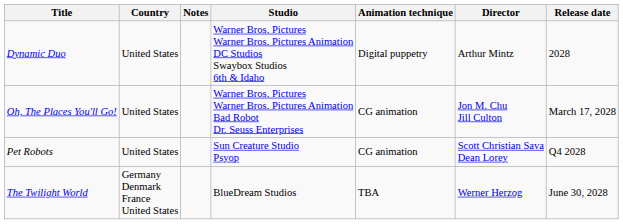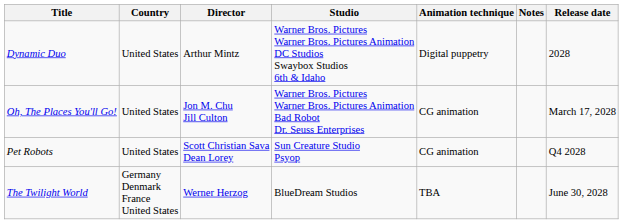columns swapped: Director <-> Notes
